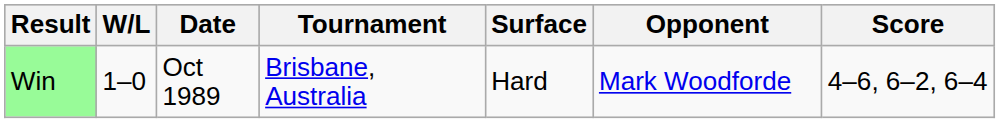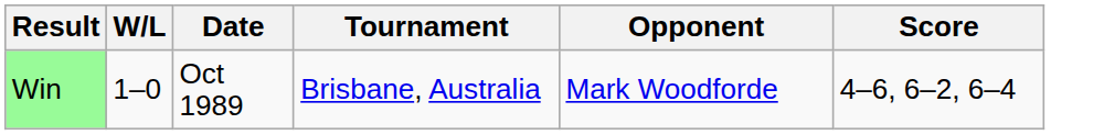- column: Surface | Hard
